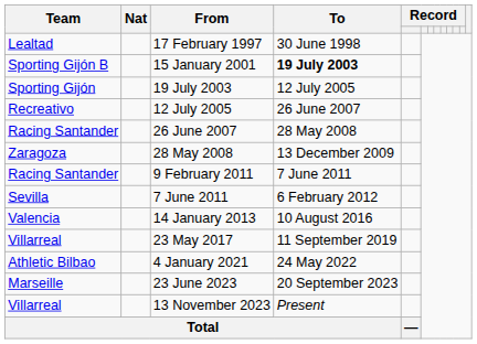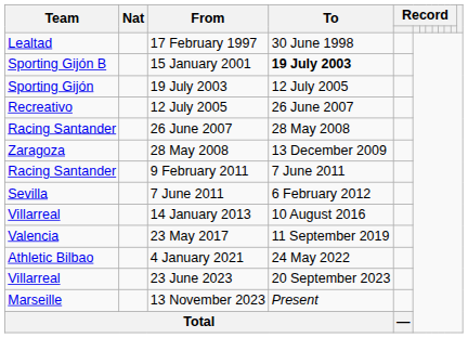14 January 2013 | Team: Valencia -> Villarreal
23 May 2017 | Team: Villarreal -> Valencia
23 June 2023 | Team: Marseille -> Villarreal
13 November 2023 | Team: Villarreal -> Marseille
